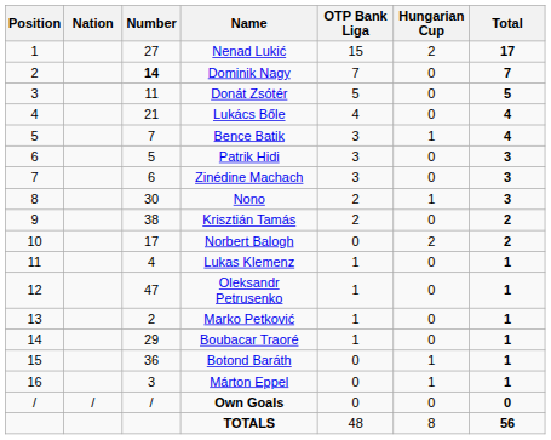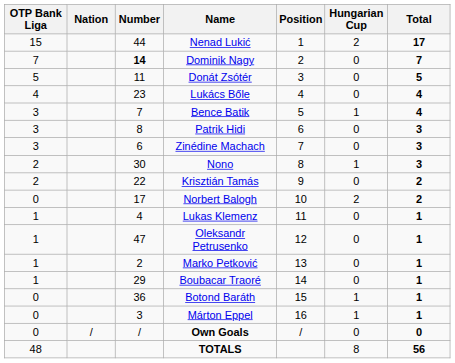columns swapped: Position <-> OTP Bank Liga
Nenad Lukić | Number: 27 -> 44
Lukács Bőle | Number: 21 -> 23
Patrik Hidi | Number: 5 -> 8
Krisztián Tamás | Number: 38 -> 22
